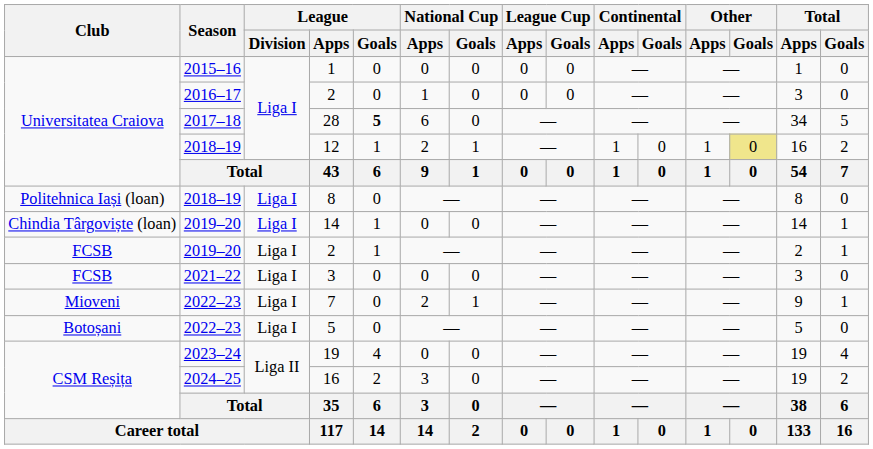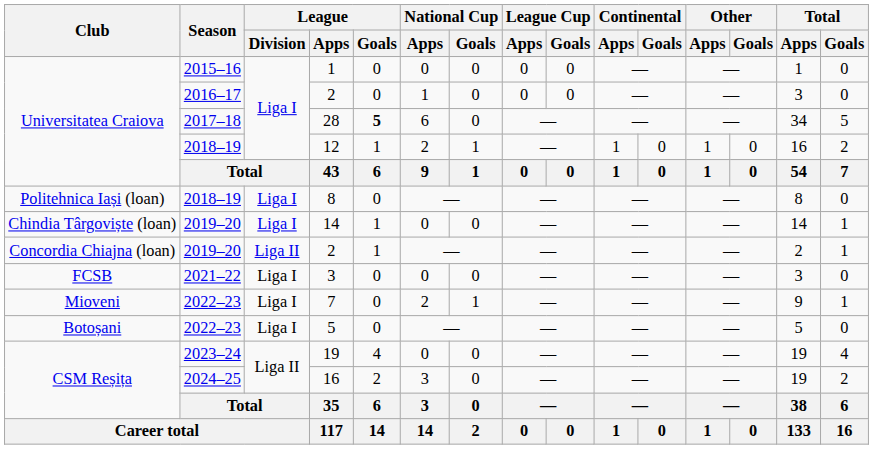12 | Other / Goals: khaki background -> no background
2019–20 / 2 | Club: FCSB -> Concordia Chiajna (loan)
2019–20 / 2 | League / Division: Liga I -> Liga II
